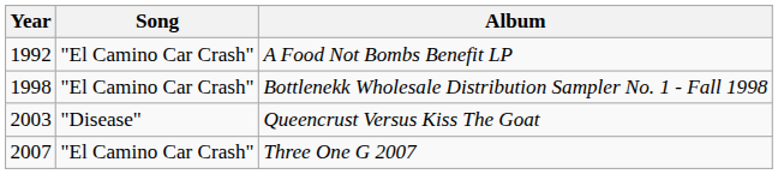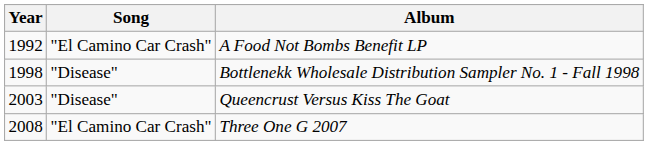Bottlenekk Wholesale Distribution Sampler No. 1 - Fall 1998 | Song: "El Camino Car Crash" -> "Disease"
Three One G 2007 | Year: 2007 -> 2008
